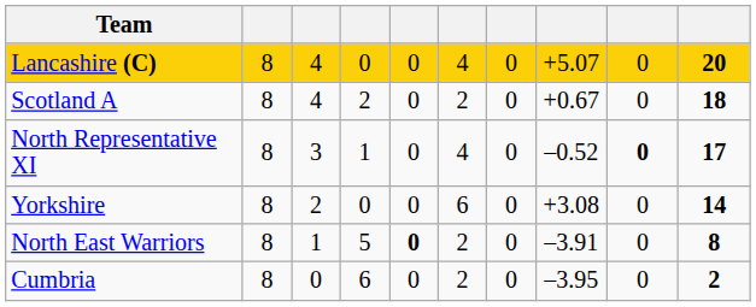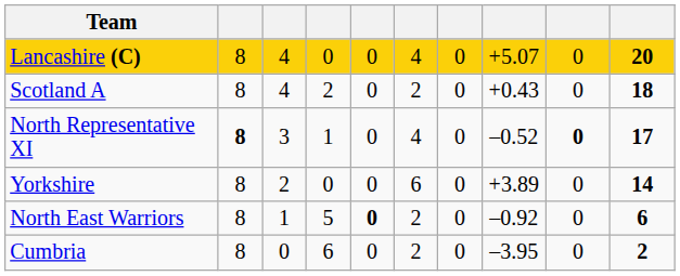Scotland A | column 8: +0.67 -> +0.43
North Representative XI | column 2: normal -> bold
Yorkshire | column 8: +3.08 -> +3.89
North East Warriors | column 8: –3.91 -> –0.92
North East Warriors | column 10: 8 -> 6
